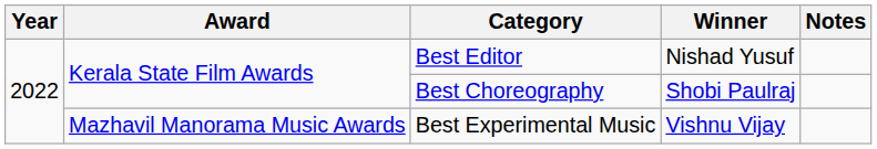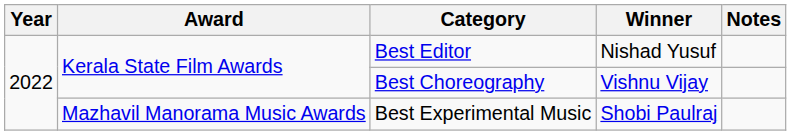Best Choreography | Winner: Shobi Paulraj -> Vishnu Vijay
Best Experimental Music | Winner: Vishnu Vijay -> Shobi Paulraj
